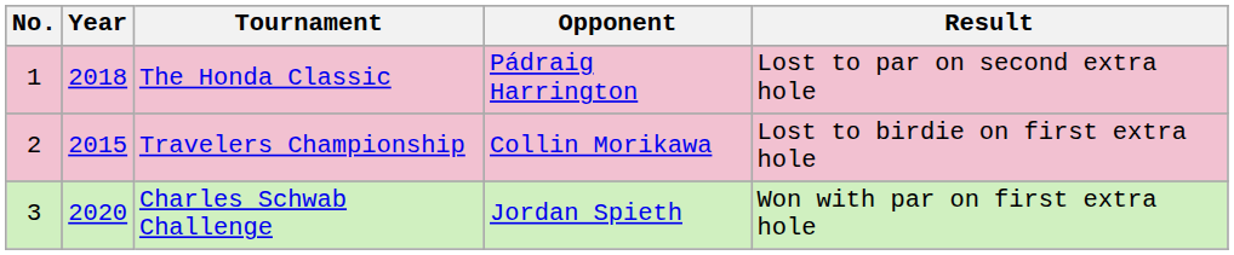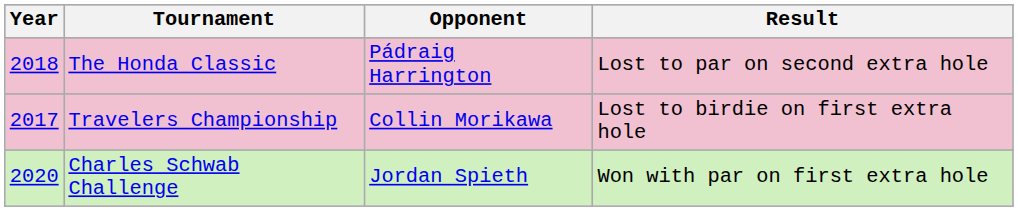- column: No. | 1 | 2 | 3
Travelers Championship | Year: 2015 -> 2017
